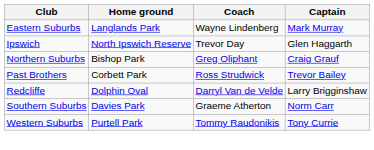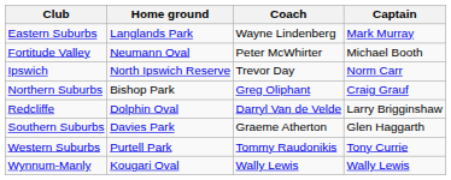+ row: Fortitude Valley | Neumann Oval | Peter McWhirter | Michael Booth
Ipswich | Captain: Glen Haggarth -> Norm Carr
- row: Past Brothers | Corbett Park | Ross Strudwick | Trevor Bailey
Southern Suburbs | Captain: Norm Carr -> Glen Haggarth
+ row: Wynnum-Manly | Kougari Oval | Wally Lewis | Wally Lewis
